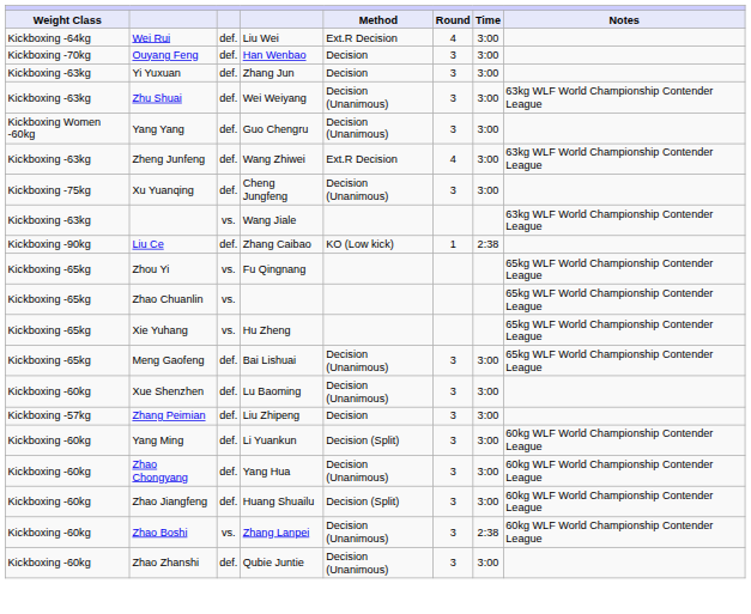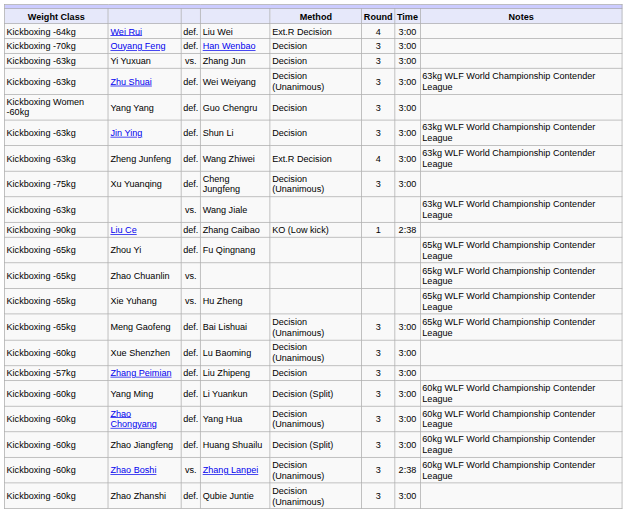Yi Yuxuan | column 3: def. -> vs.
Yang Yang | Method: Decision (Unanimous) -> Decision
+ row: Kickboxing -63kg | Jin Ying | def. | Shun Li | Decision | 3 | 3:00 | 63kg WLF World Championship Contender League
Zhou Yi | column 3: vs. -> def.
